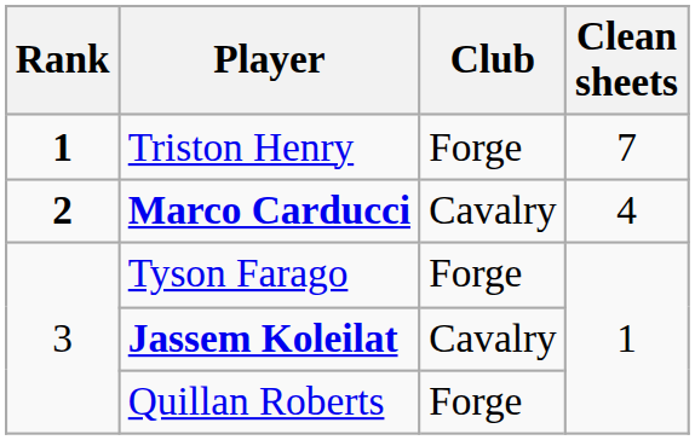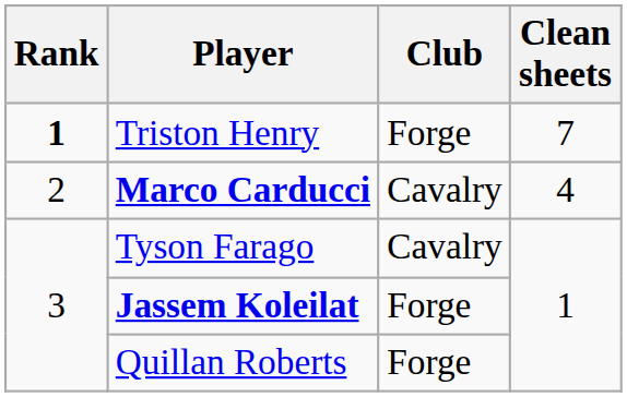Marco Carducci | Rank: bold -> normal
Tyson Farago | Club: Forge -> Cavalry
Jassem Koleilat | Club: Cavalry -> Forge
